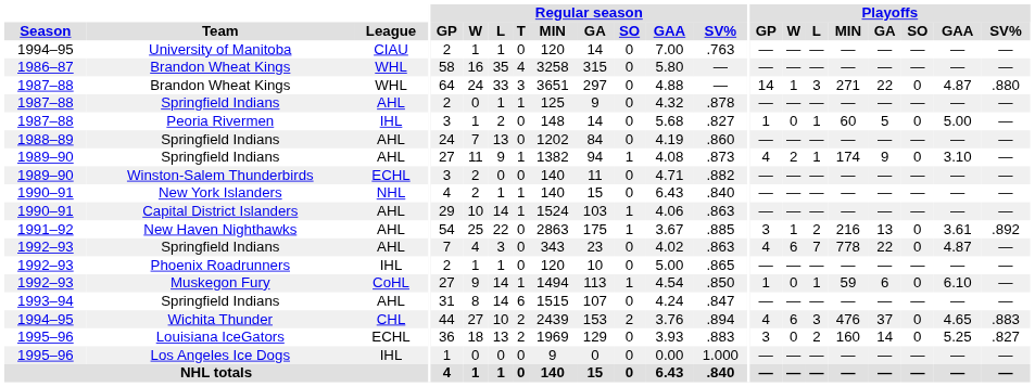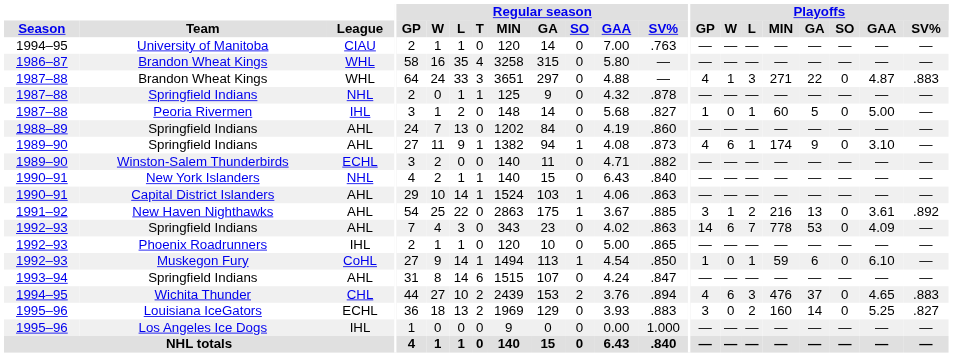1987–88 / Brandon Wheat Kings | Playoffs / GP: 14 -> 4
1987–88 / Brandon Wheat Kings | Playoffs / SV%: .880 -> .883
1987–88 / Springfield Indians | League: AHL -> NHL
1989–90 / Springfield Indians | Playoffs / W: 2 -> 6
1992–93 / Springfield Indians | Playoffs / GP: 4 -> 14
1992–93 / Springfield Indians | Playoffs / GA: 22 -> 53
1992–93 / Springfield Indians | Playoffs / GAA: 4.87 -> 4.09
